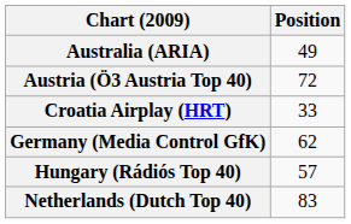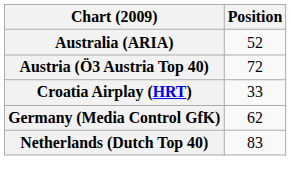Australia (ARIA) | Position: 49 -> 52
- row: Hungary (Rádiós Top 40) | 57
